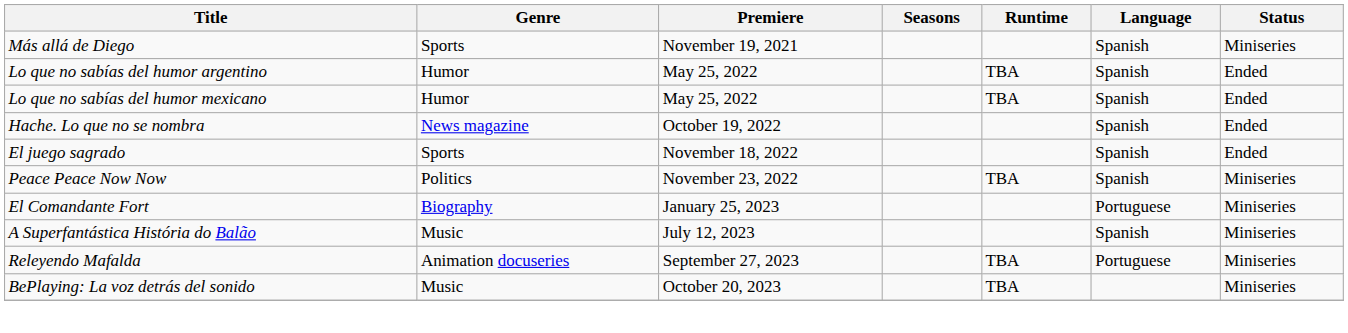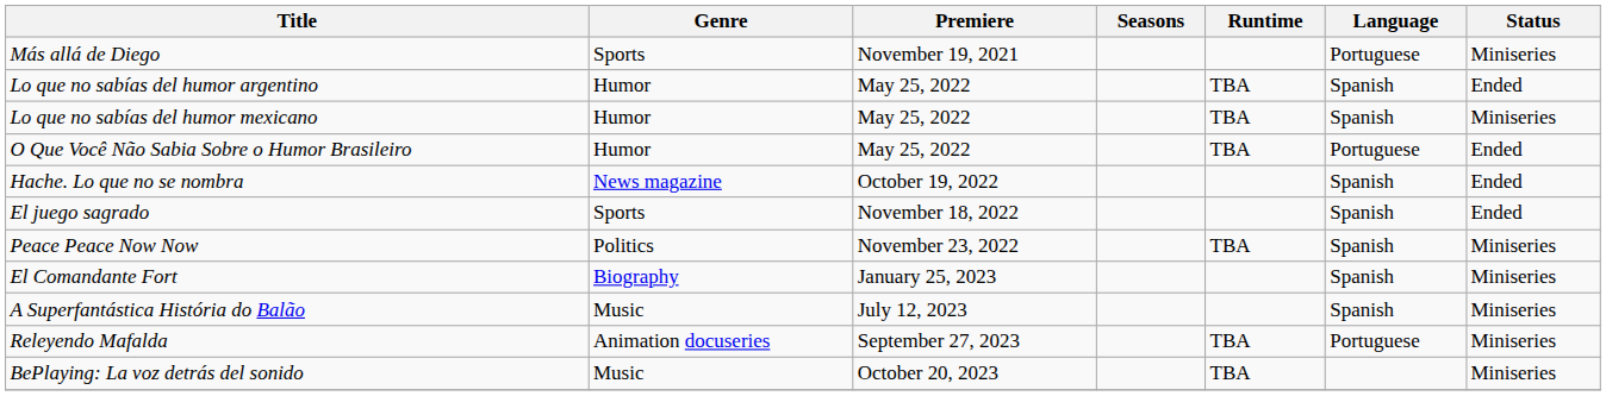Más allá de Diego | Language: Spanish -> Portuguese
Lo que no sabías del humor mexicano | Status: Ended -> Miniseries
+ row: O Que Você Não Sabia Sobre o Humor Brasileiro | Humor | May 25, 2022 | TBA | Portuguese | Ended
El Comandante Fort | Language: Portuguese -> Spanish
